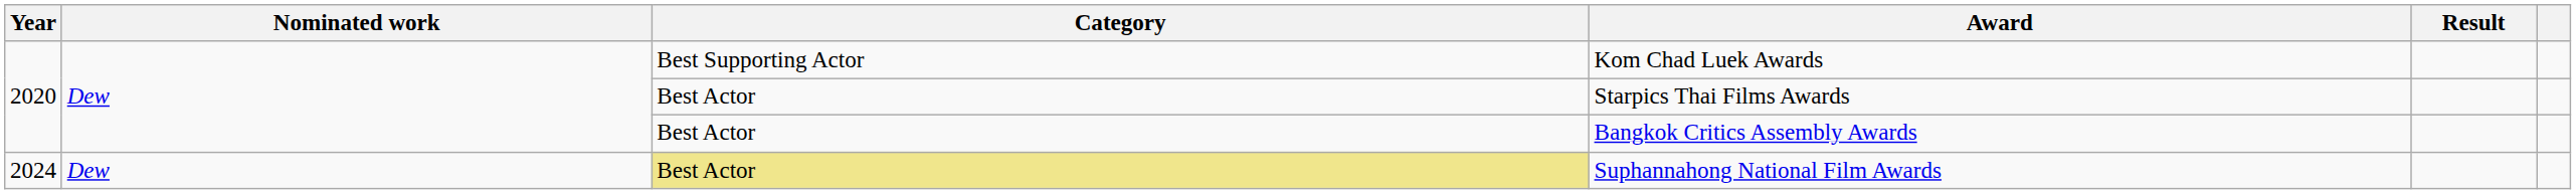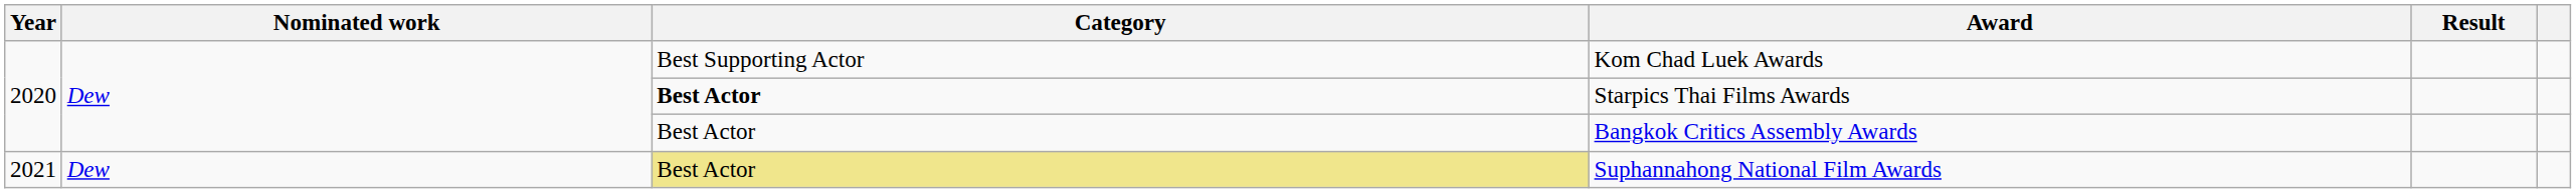Starpics Thai Films Awards | Category: normal -> bold
Suphannahong National Film Awards | Year: 2024 -> 2021
